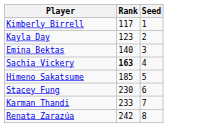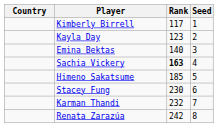+ column: Country
Karman Thandi | Rank: 233 -> 232
